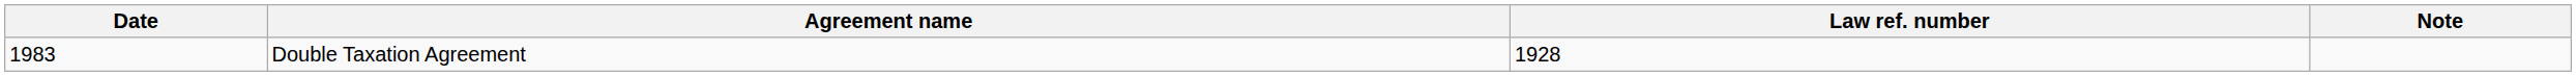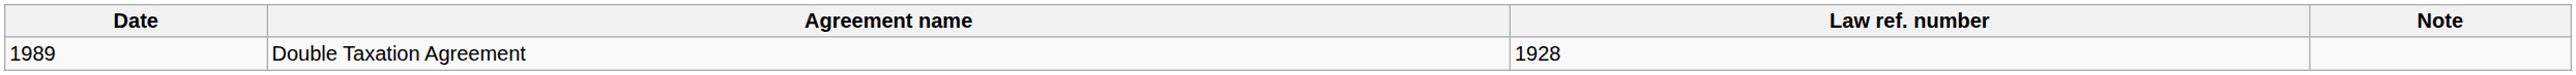Double Taxation Agreement | Date: 1983 -> 1989
